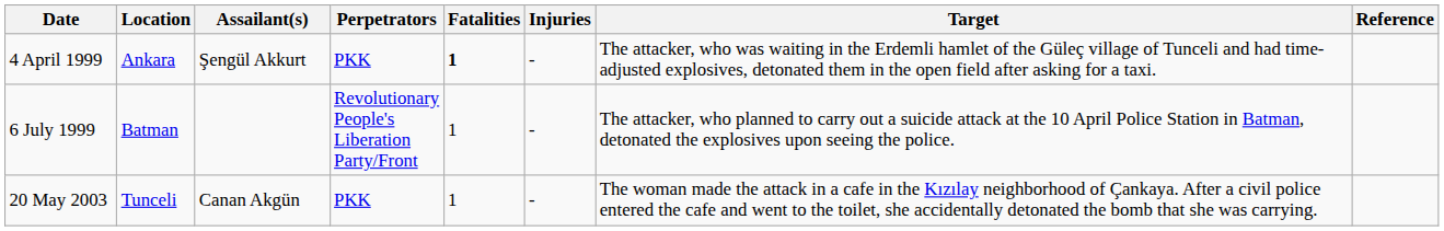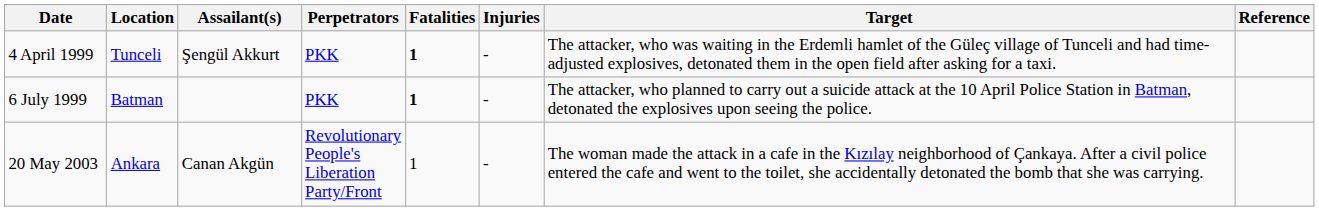4 April 1999 | Location: Ankara -> Tunceli
6 July 1999 | Perpetrators: Revolutionary People's Liberation Party/Front -> PKK
6 July 1999 | Fatalities: normal -> bold
20 May 2003 | Location: Tunceli -> Ankara
20 May 2003 | Perpetrators: PKK -> Revolutionary People's Liberation Party/Front
